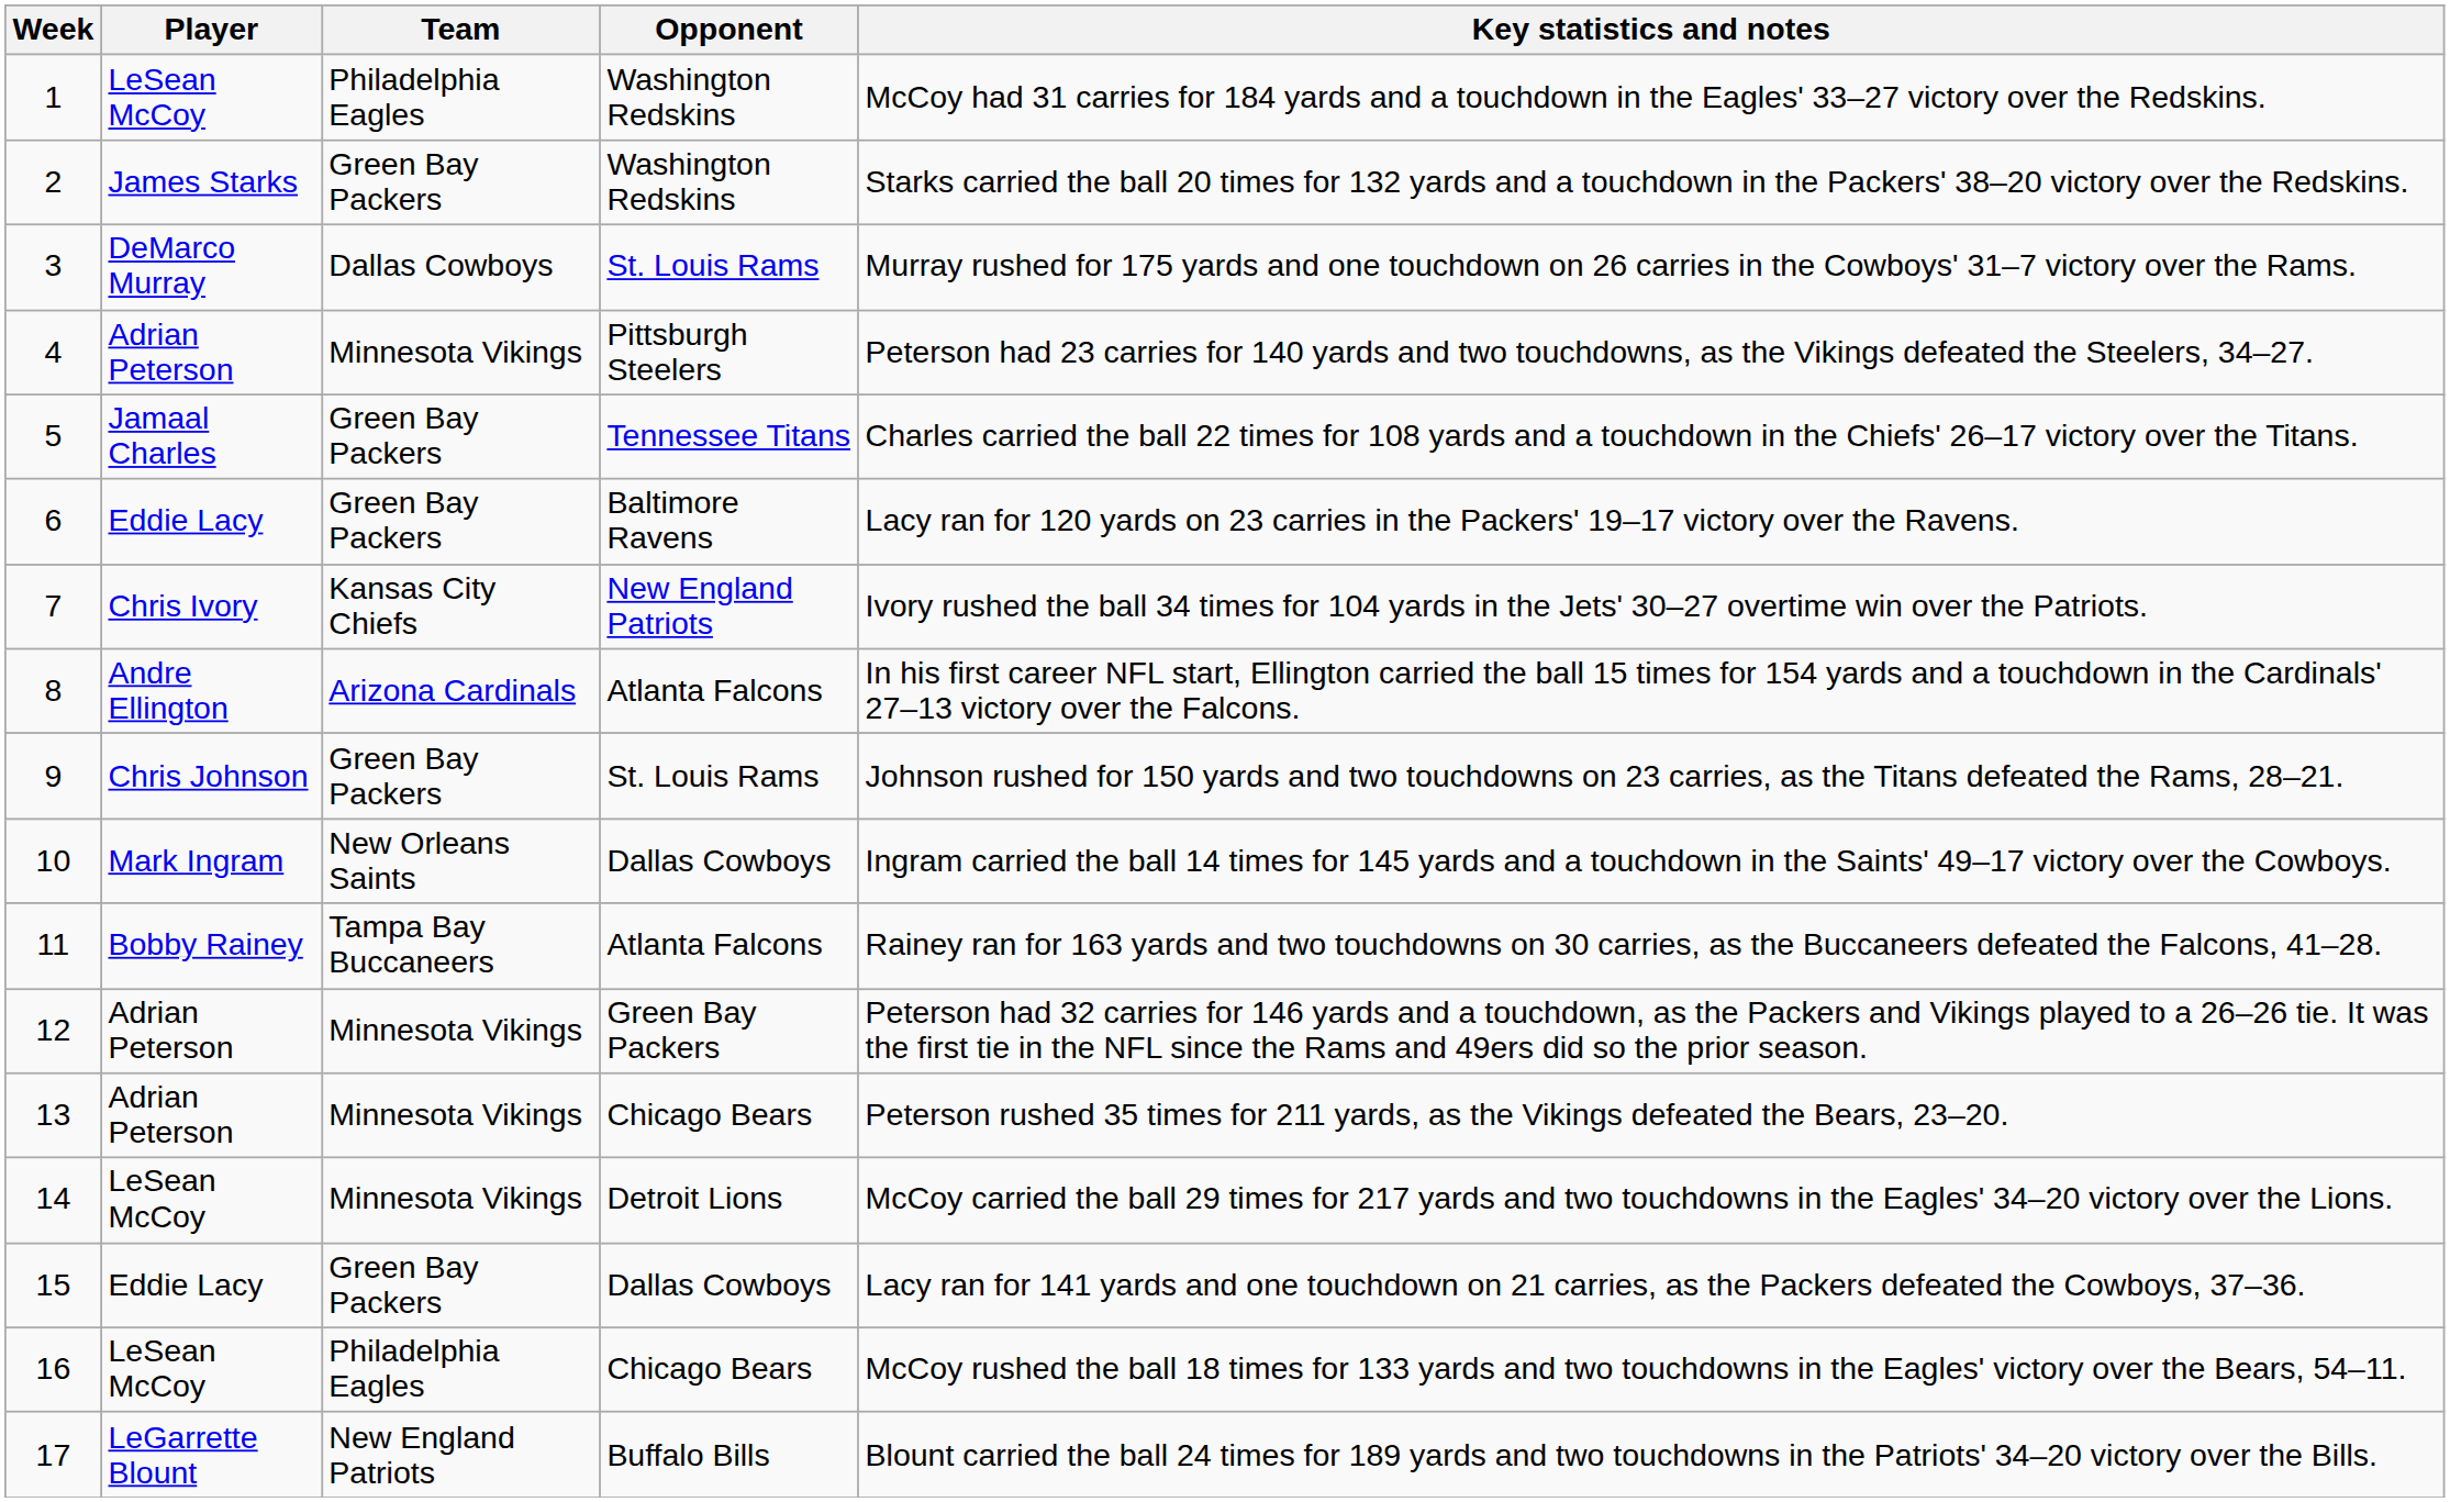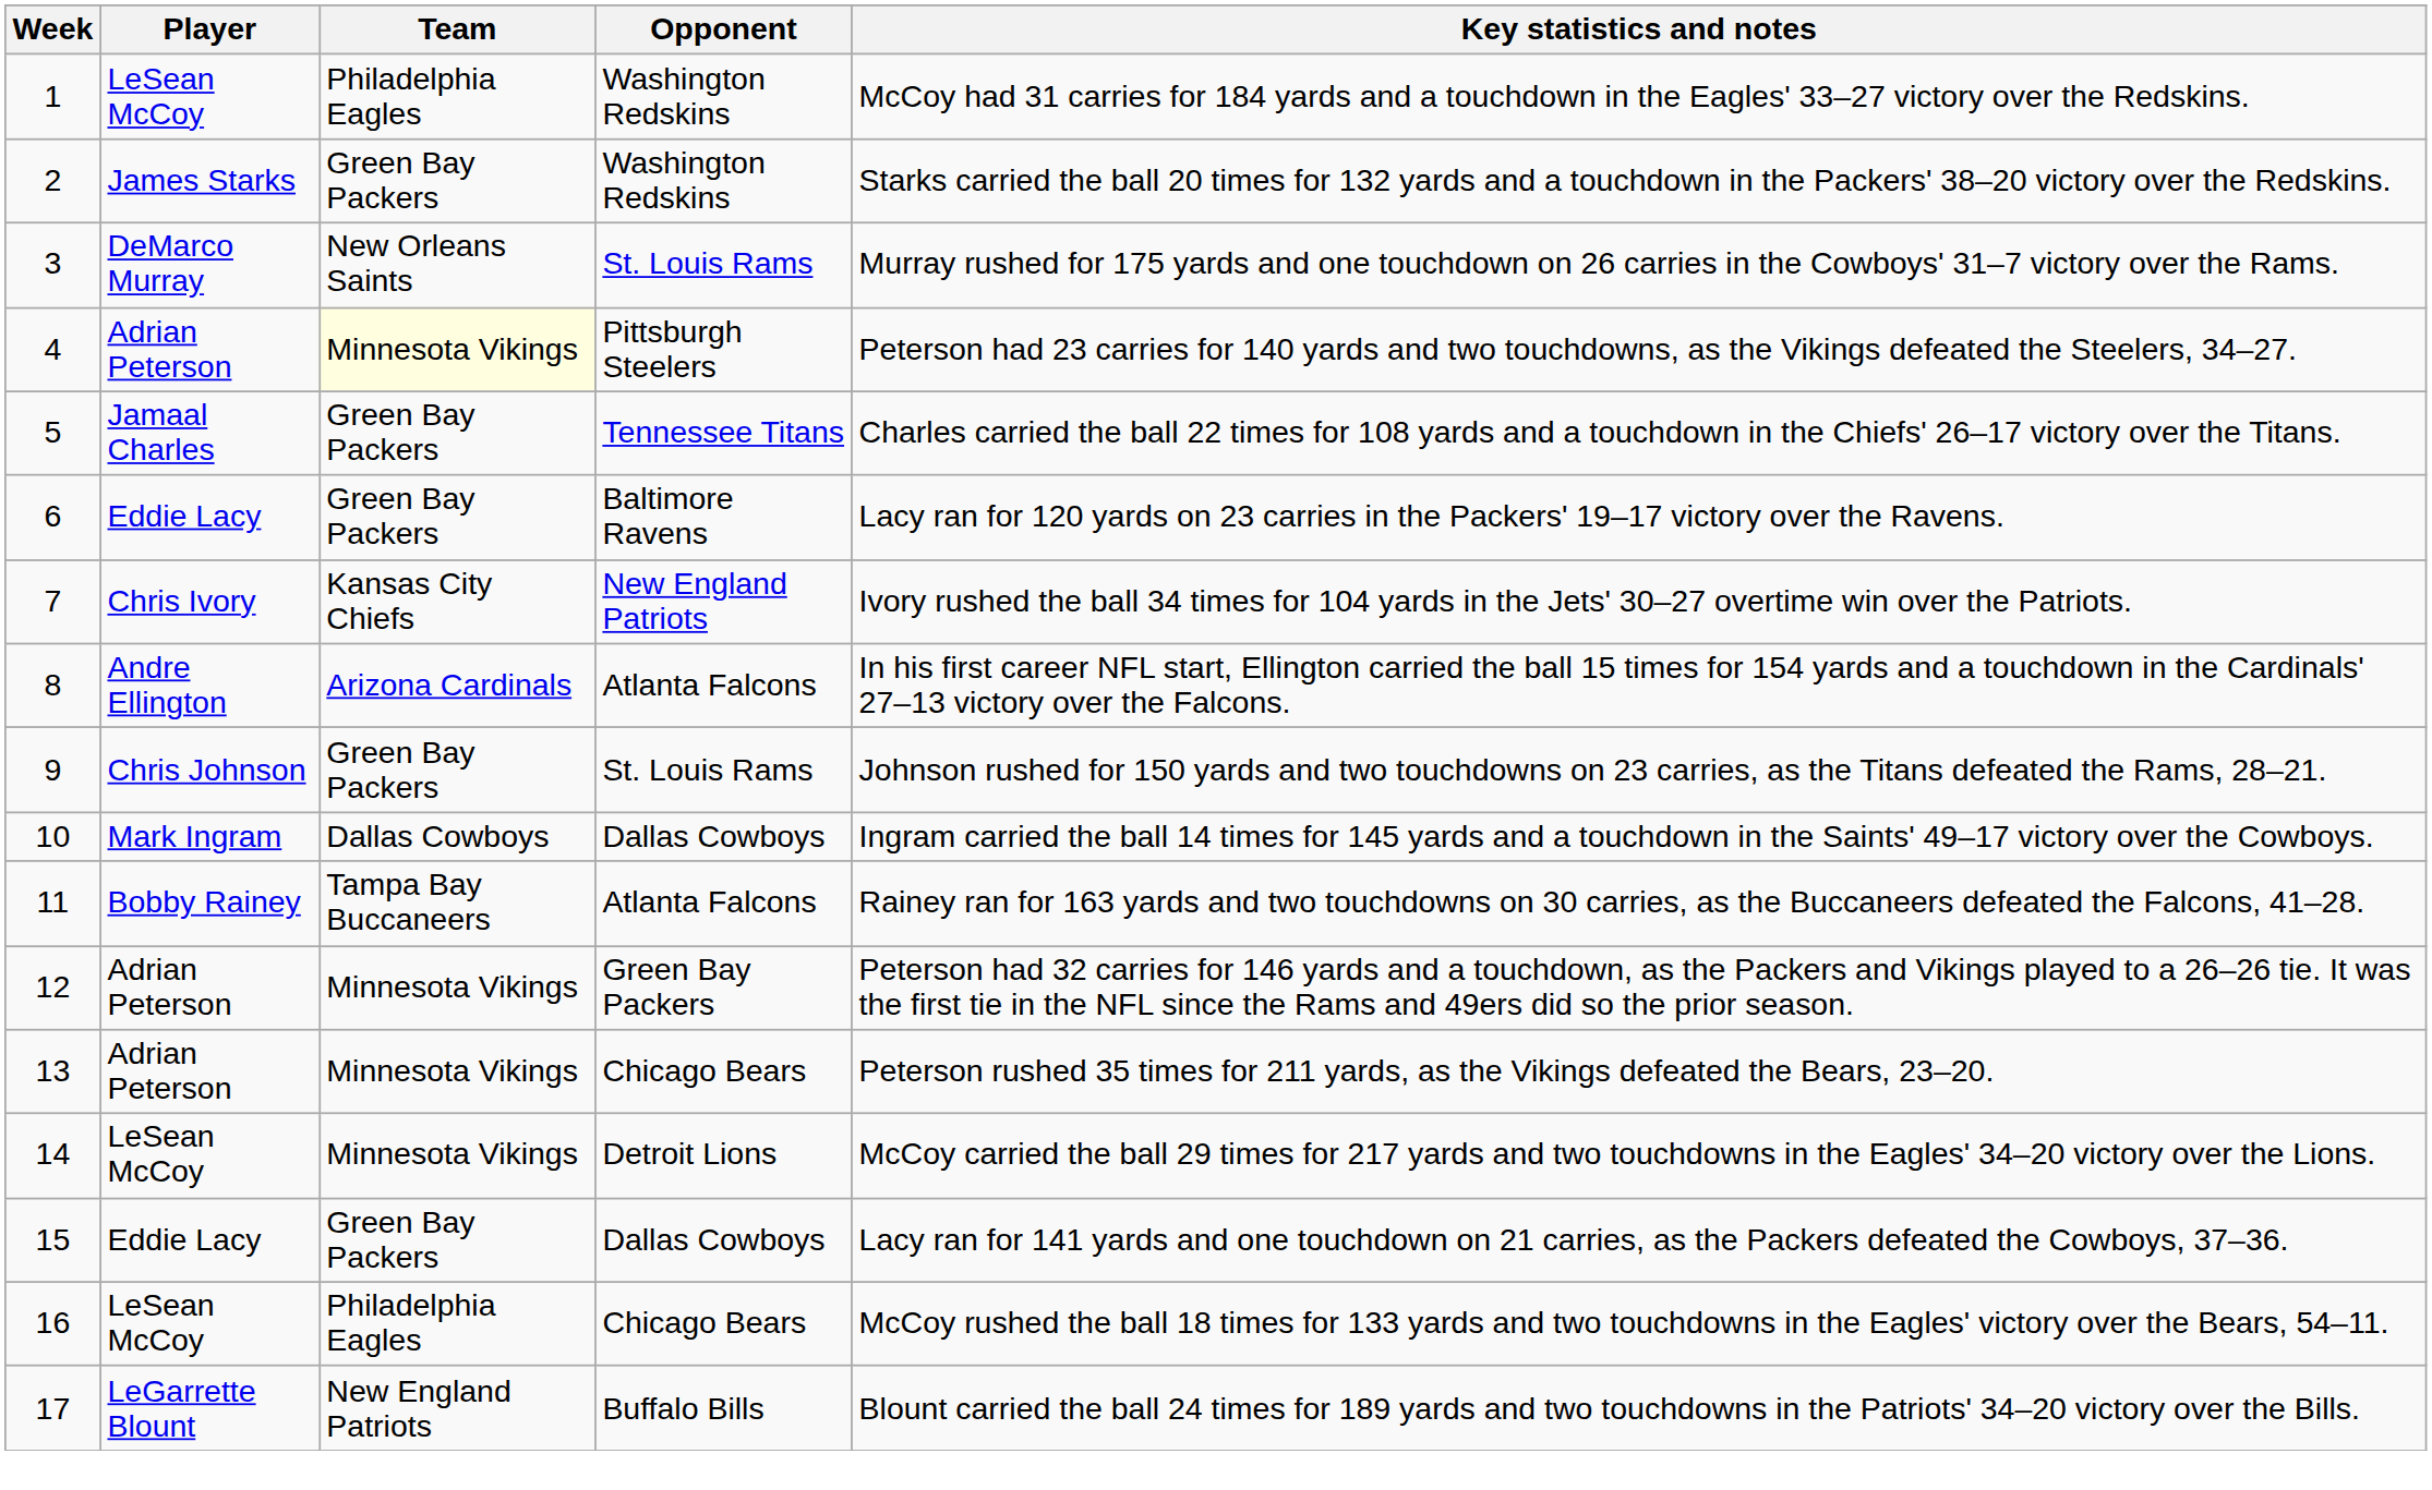3 | Team: Dallas Cowboys -> New Orleans Saints
4 | Team: no background -> lightyellow background
10 | Team: New Orleans Saints -> Dallas Cowboys
